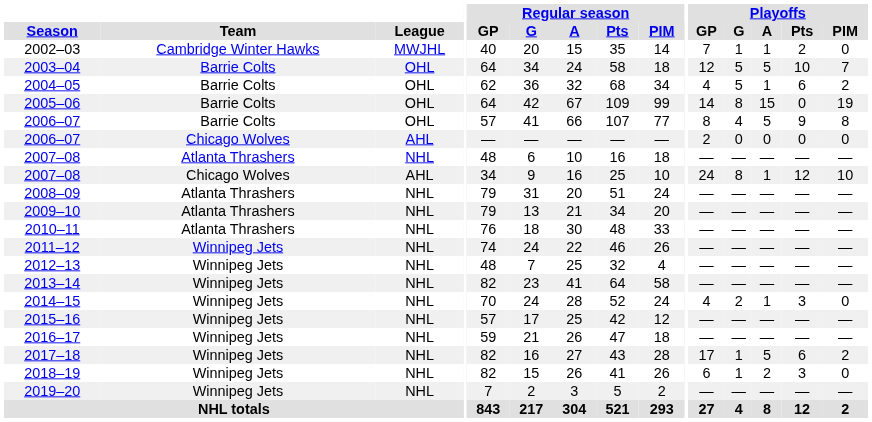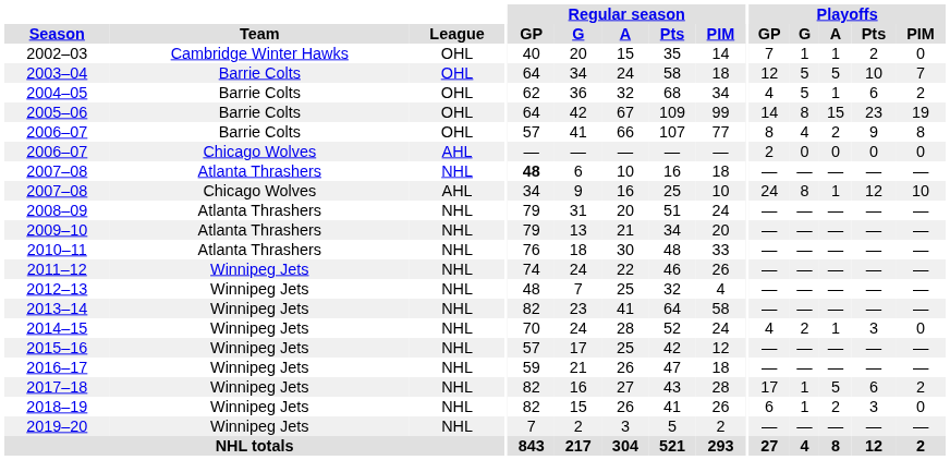2002–03 | League: MWJHL -> OHL
2005–06 | Playoffs / Pts: 0 -> 23
2006–07 / Barrie Colts | Playoffs / A: 5 -> 2
2007–08 / Atlanta Thrashers | Regular season / GP: normal -> bold
